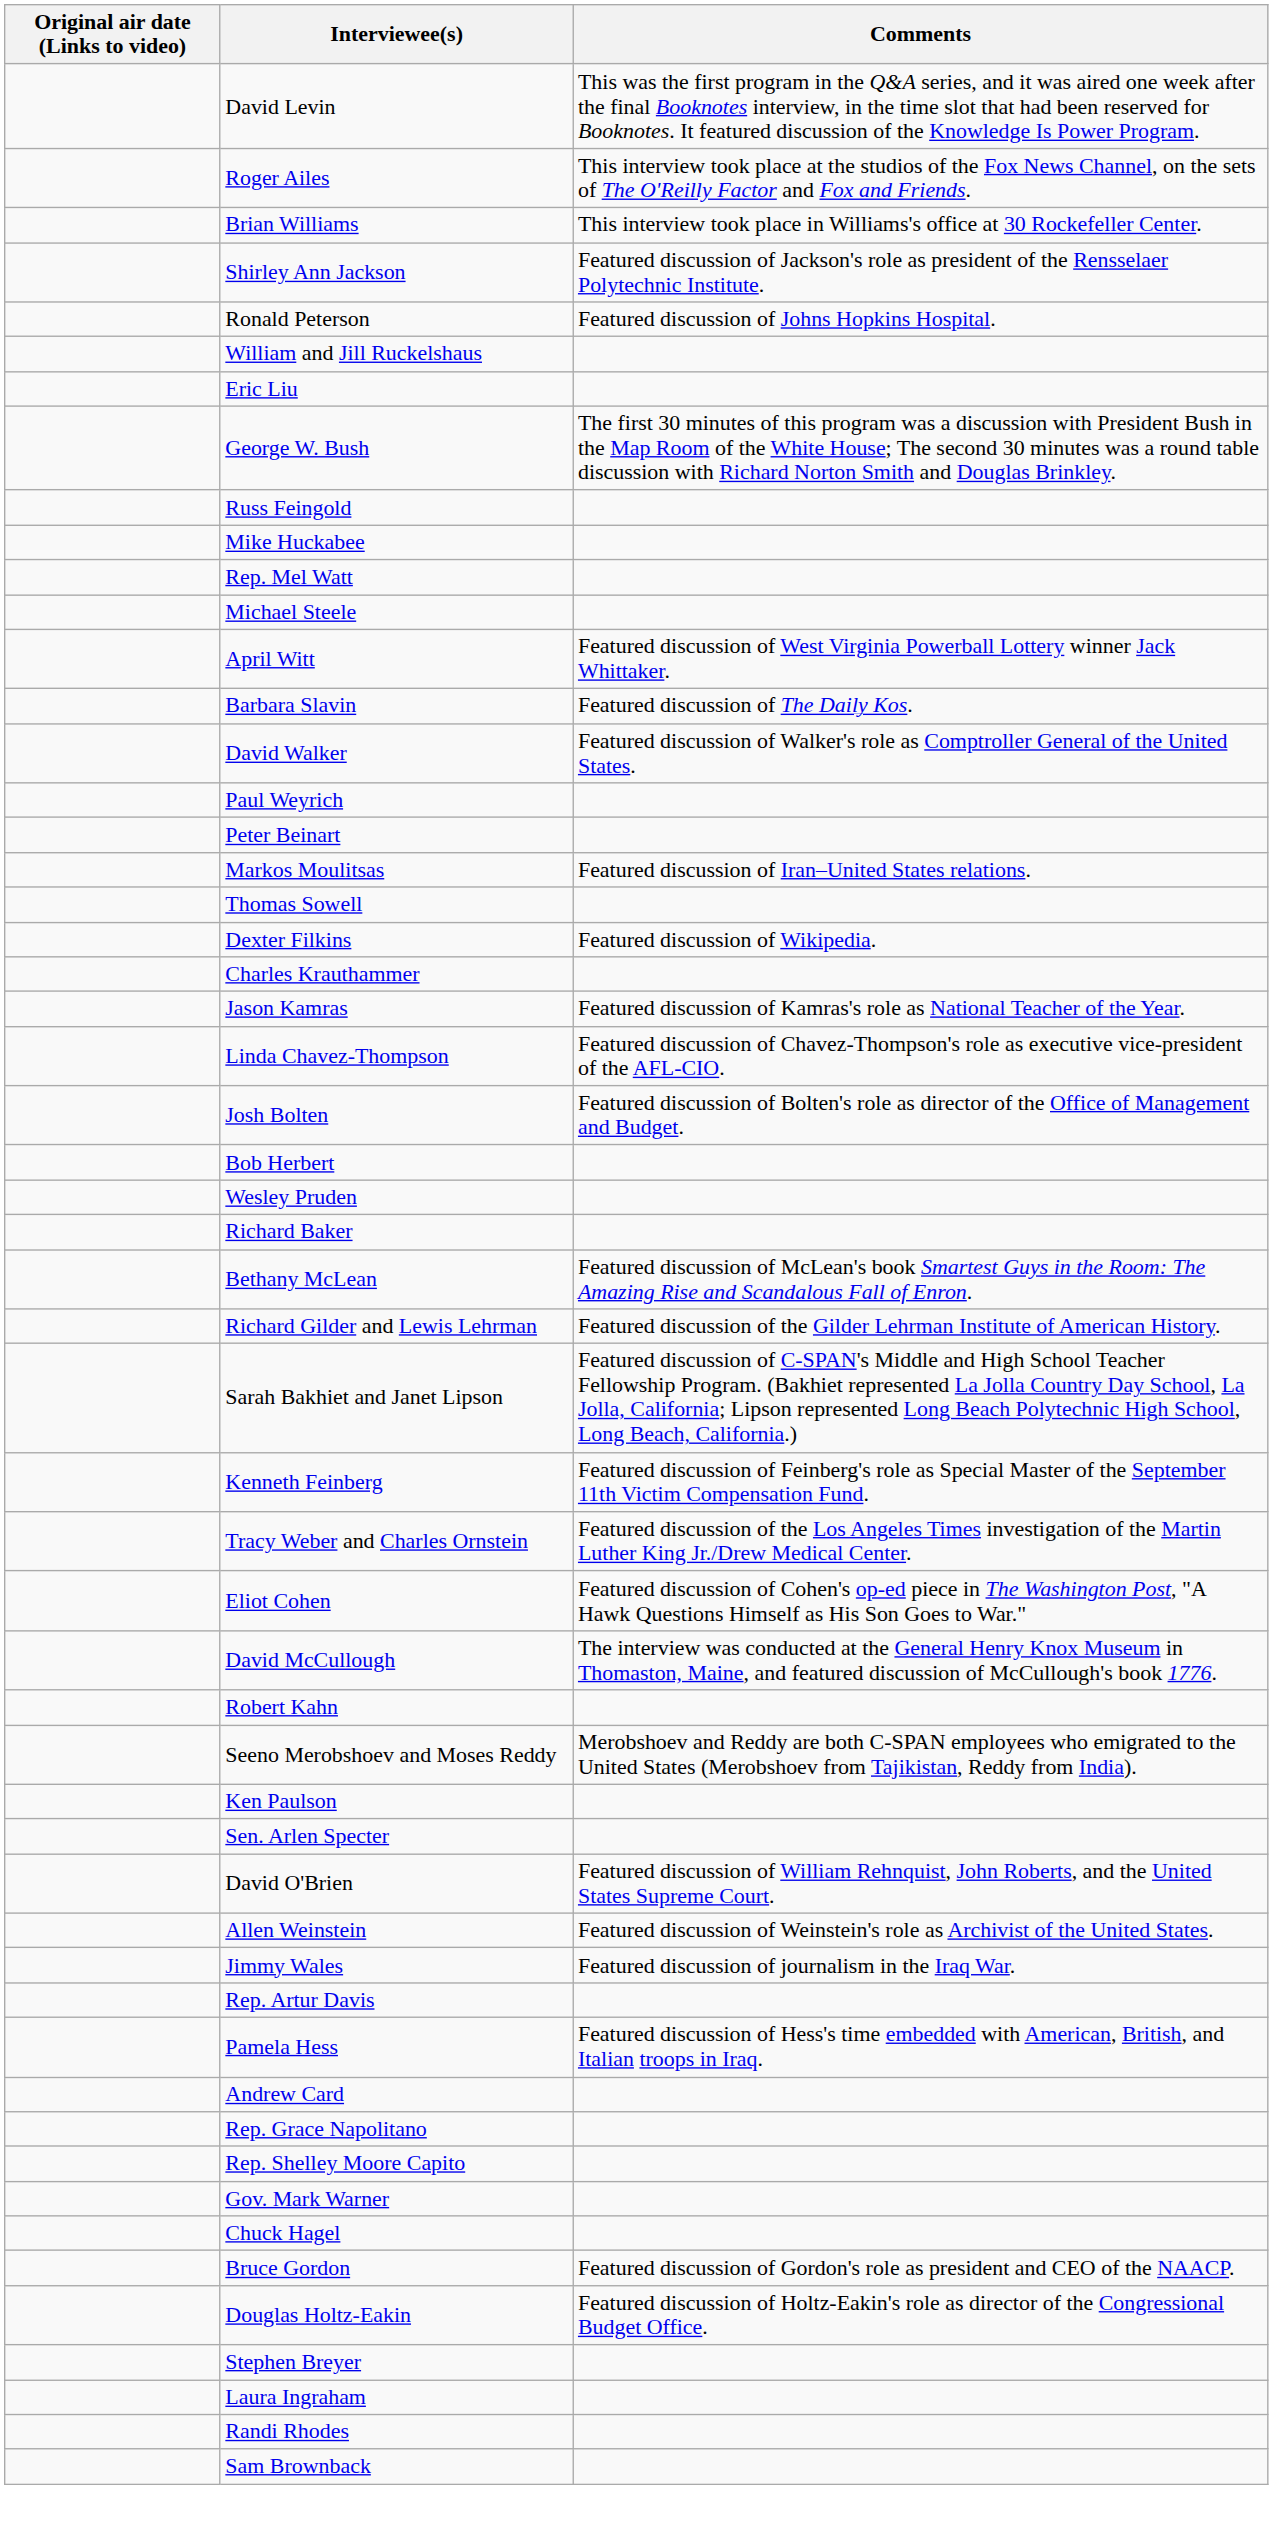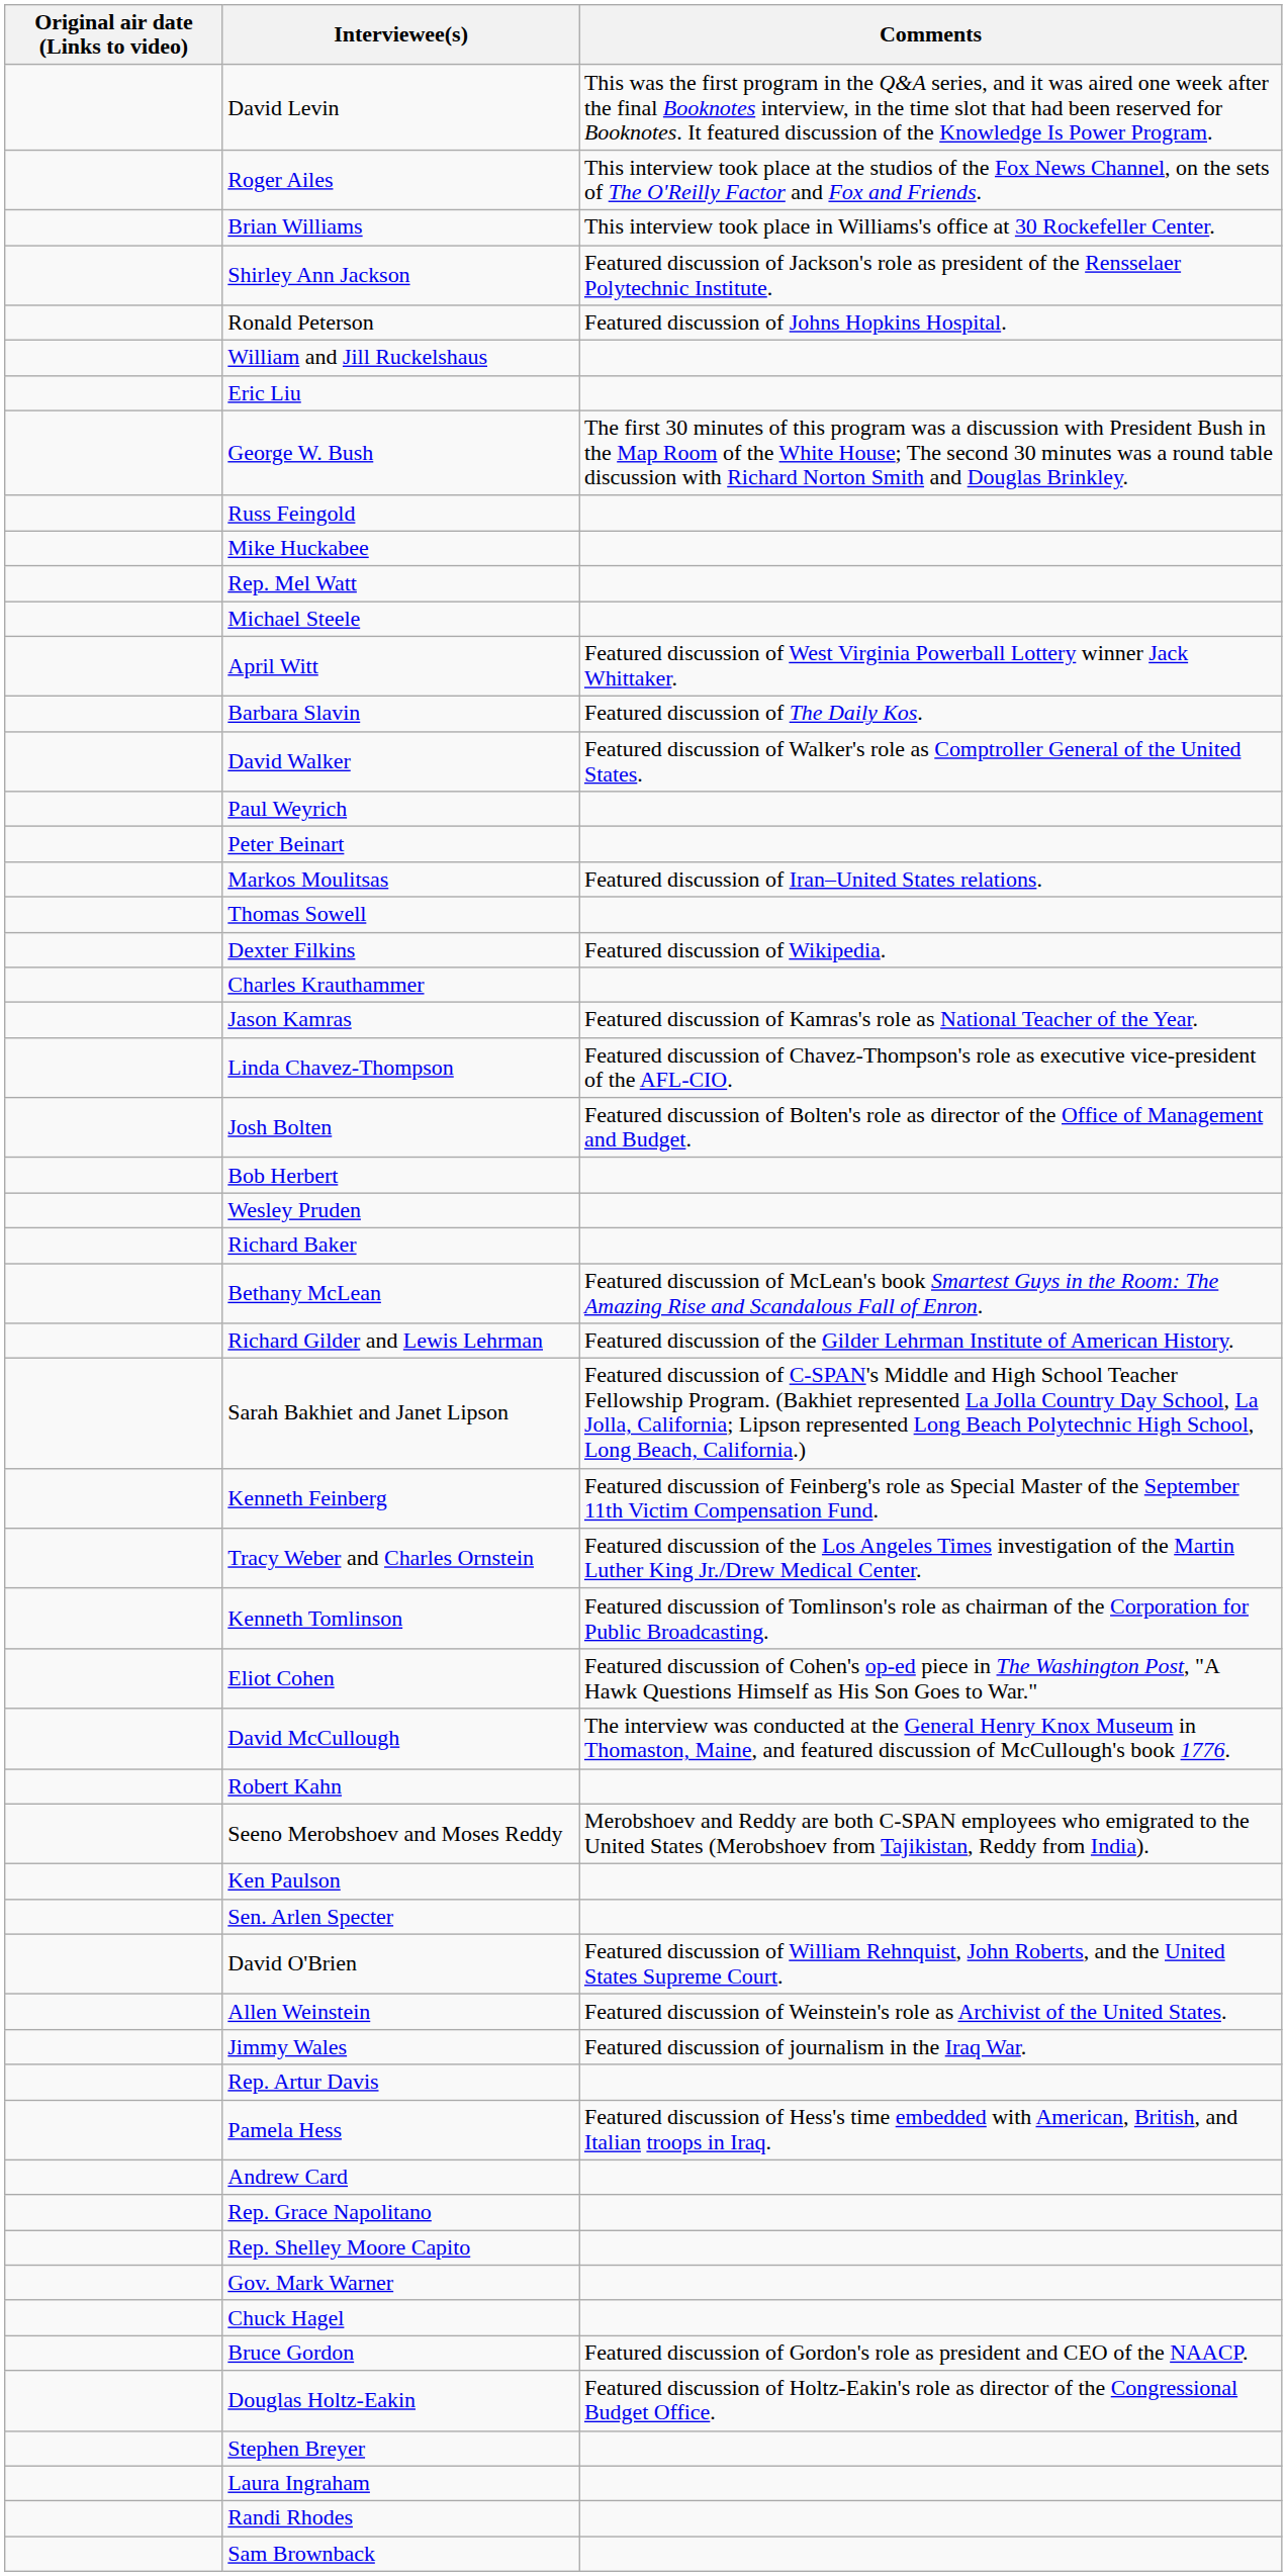+ row: Kenneth Tomlinson | Featured discussion of Tomlinson's role as chairman of the Corporation for Public Broadcasting.
